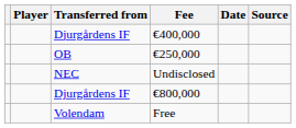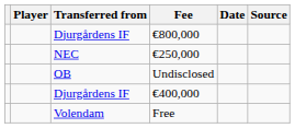rows swapped: €800,000 <-> €400,000
€250,000 | Transferred from: OB -> NEC
Undisclosed | Transferred from: NEC -> OB
